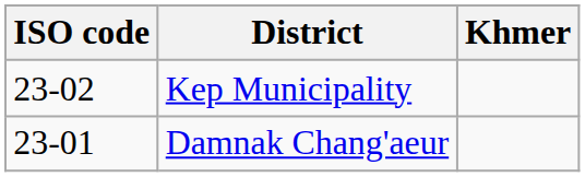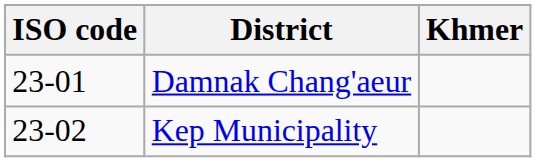rows swapped: Damnak Chang'aeur <-> Kep Municipality
